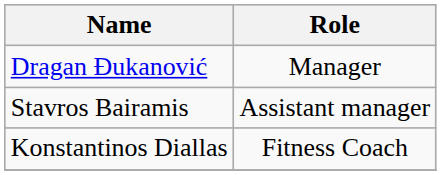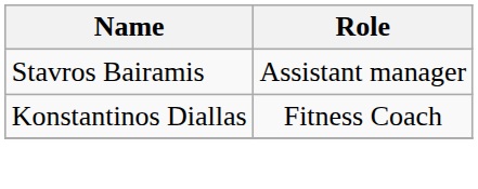- row: Dragan Đukanović | Manager
